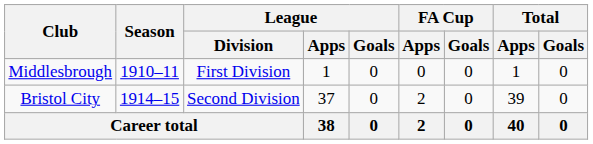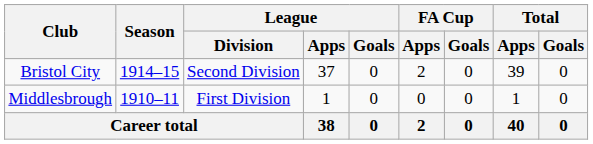rows swapped: Middlesbrough <-> Bristol City
